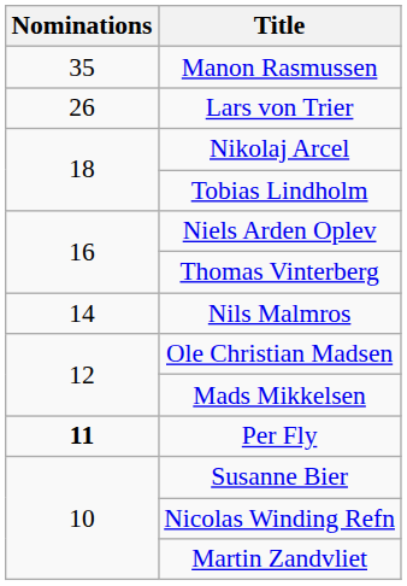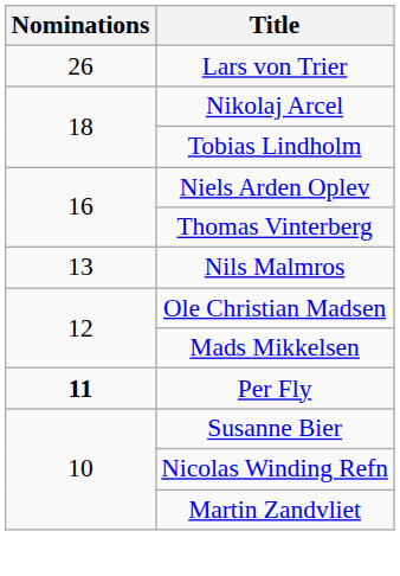- row: 35 | Manon Rasmussen
Nils Malmros | Nominations: 14 -> 13
